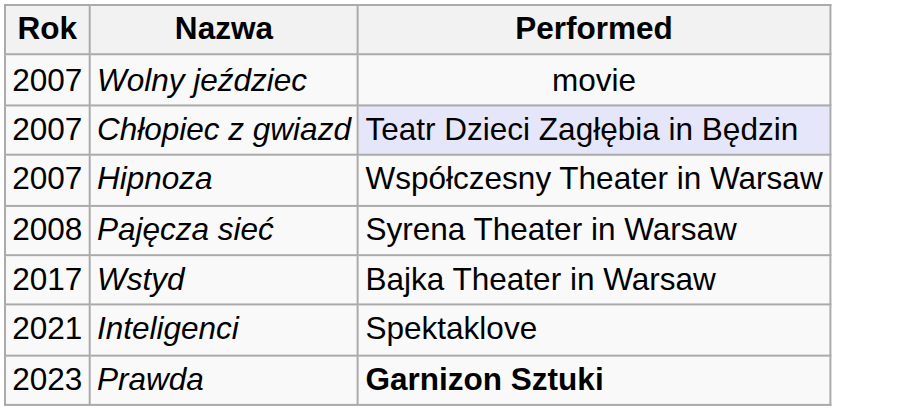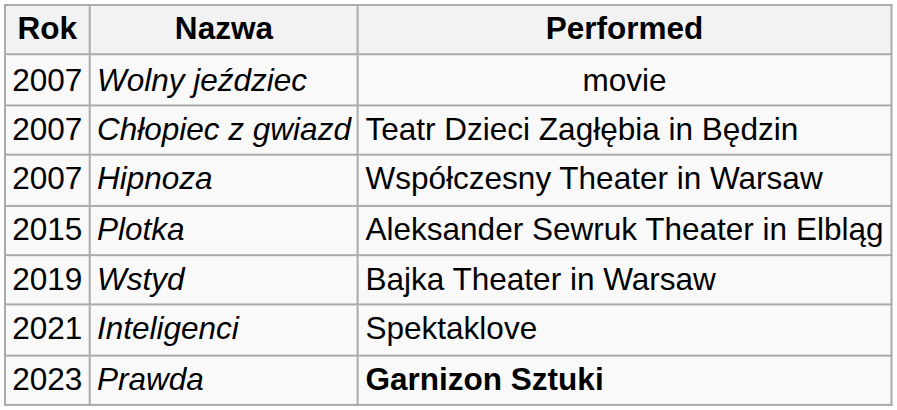Chłopiec z gwiazd | Performed: lavender background -> no background
- row: 2008 | Pajęcza sieć | Syrena Theater in Warsaw
+ row: 2015 | Plotka | Aleksander Sewruk Theater in Elbląg
Wstyd | Rok: 2017 -> 2019
